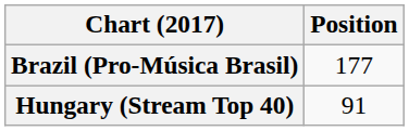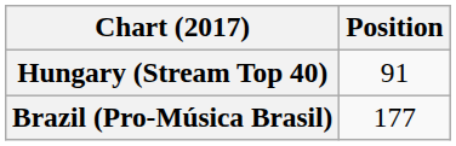rows swapped: Brazil (Pro-Música Brasil) <-> Hungary (Stream Top 40)
